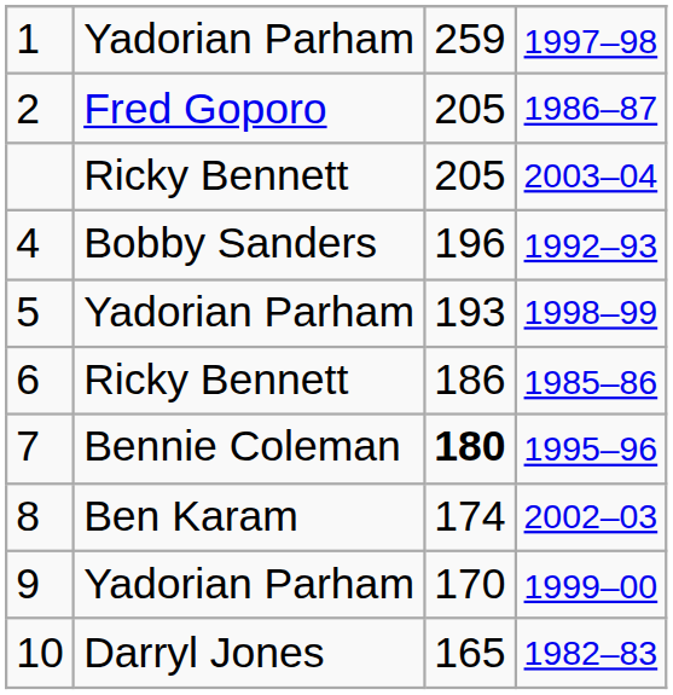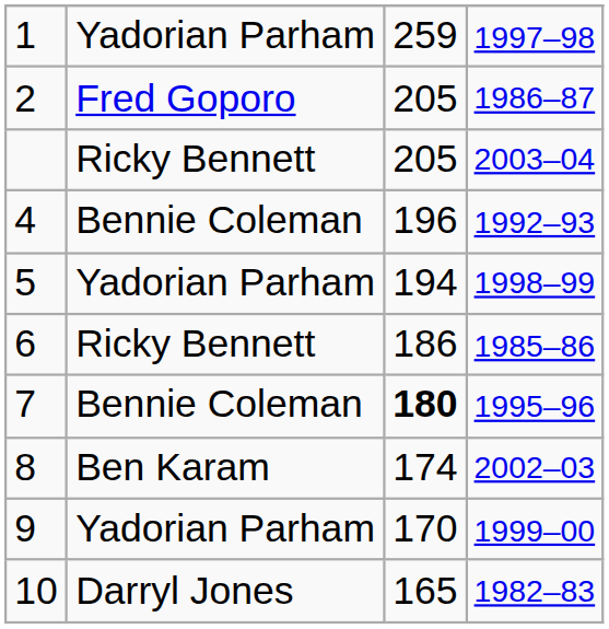4 | column 2: Bobby Sanders -> Bennie Coleman
5 | column 3: 193 -> 194
